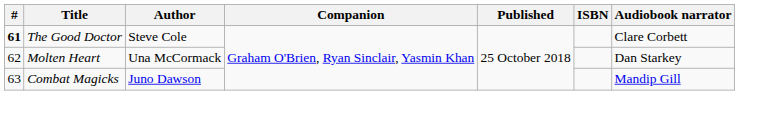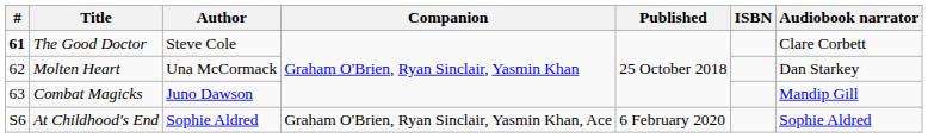+ row: S6 | At Childhood's End | Sophie Aldred | Graham O'Brien, Ryan Sinclair, Yasmin Khan, Ace | 6 February 2020 | Sophie Aldred
